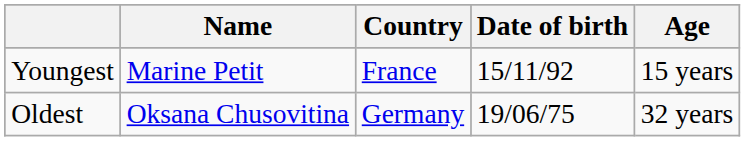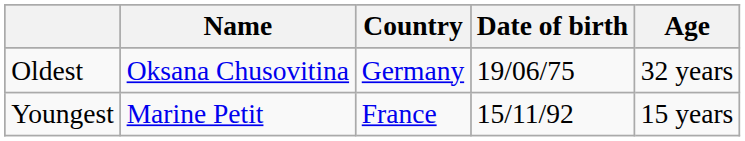rows swapped: Youngest <-> Oldest
